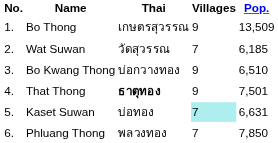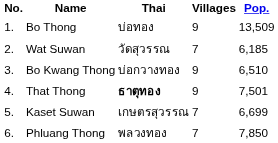Bo Thong | Thai: เกษตรสุวรรณ -> บ่อทอง
Kaset Suwan | Thai: บ่อทอง -> เกษตรสุวรรณ
Kaset Suwan | Villages: paleturquoise background -> no background
Kaset Suwan | Pop.: 6,631 -> 6,699
